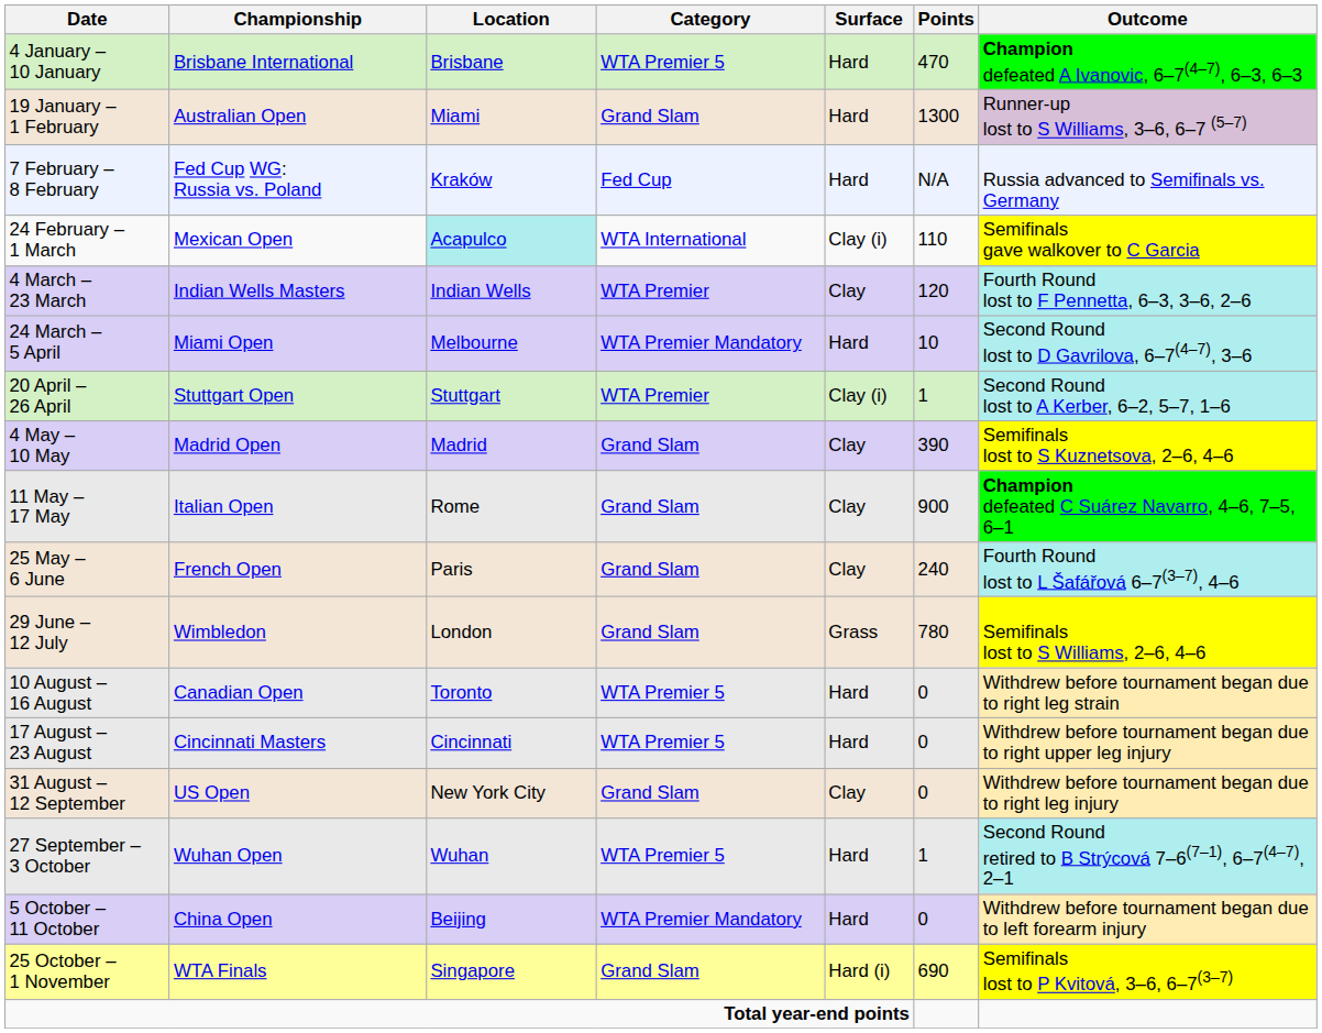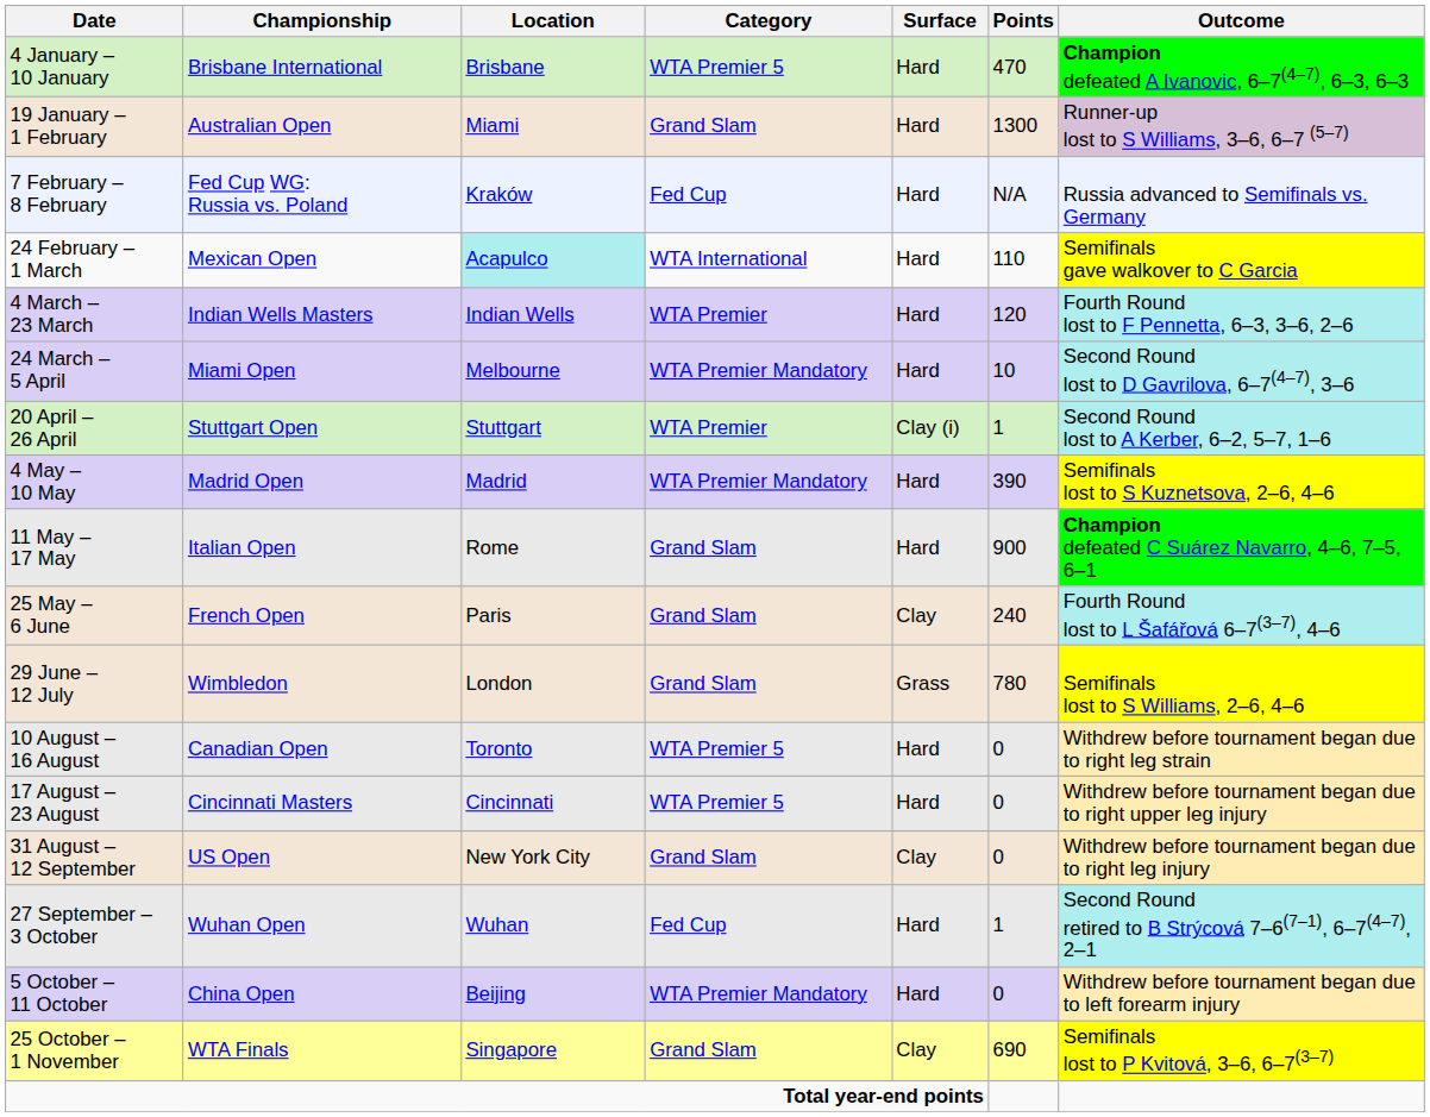24 February – 1 March | Surface: Clay (i) -> Hard
4 March – 23 March | Surface: Clay -> Hard
4 May – 10 May | Category: Grand Slam -> WTA Premier Mandatory
4 May – 10 May | Surface: Clay -> Hard
11 May – 17 May | Surface: Clay -> Hard
27 September – 3 October | Category: WTA Premier 5 -> Fed Cup
25 October – 1 November | Surface: Hard (i) -> Clay
